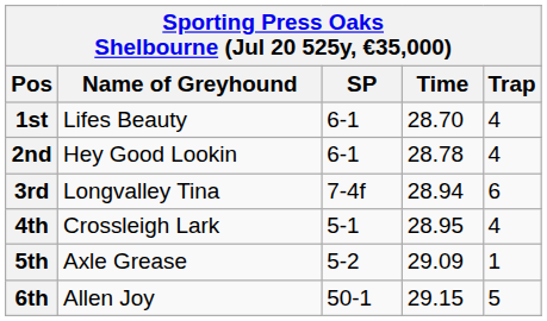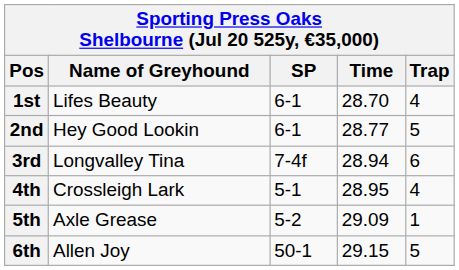2nd | Time: 28.78 -> 28.77
2nd | Trap: 4 -> 5
